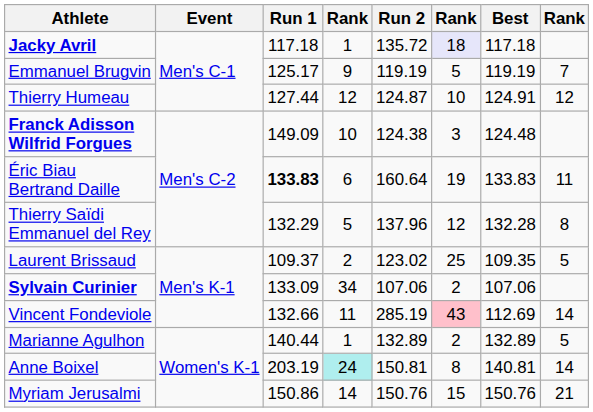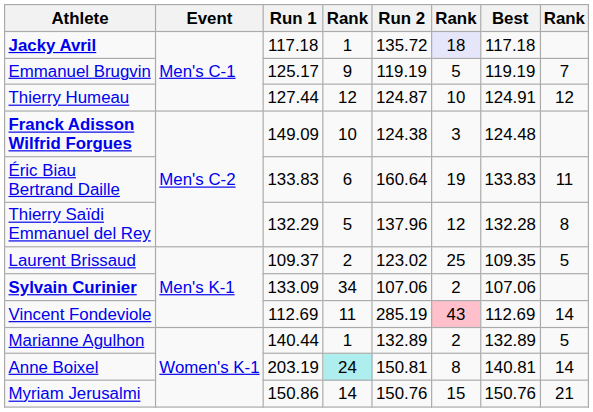Éric Biau Bertrand Daille | Run 1: bold -> normal
Vincent Fondeviole | Run 1: 132.66 -> 112.69
